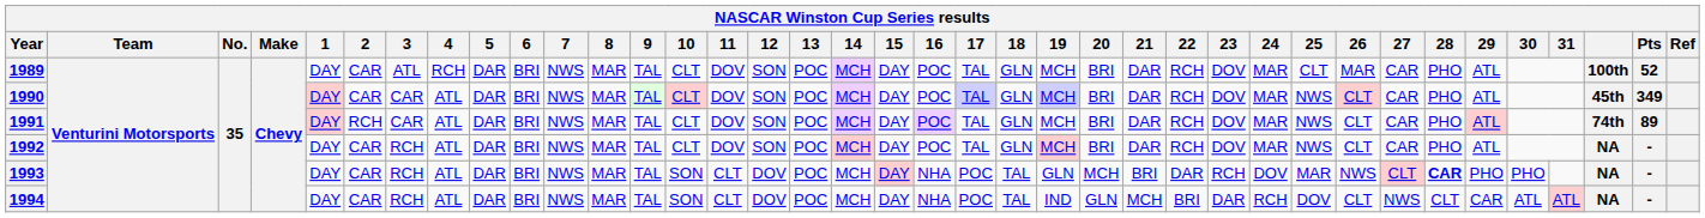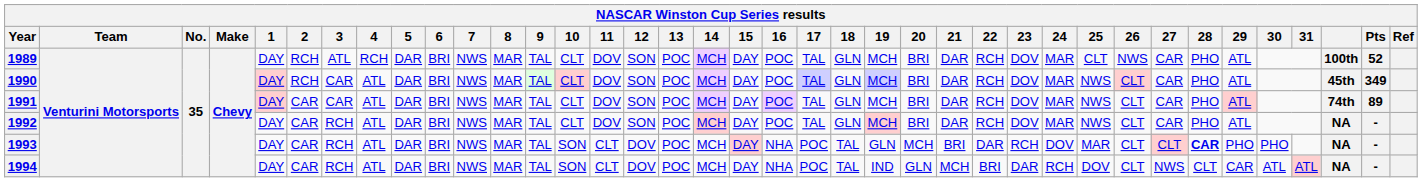1989 | 2: CAR -> RCH
1989 | 26: MAR -> NWS
1990 | 2: CAR -> RCH
1991 | 2: RCH -> CAR
1993 | 26: NWS -> CLT
